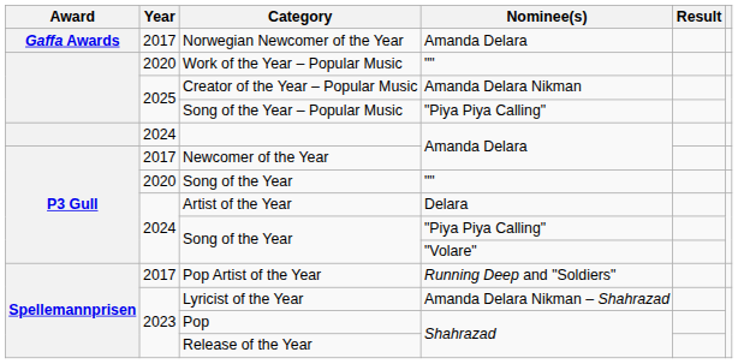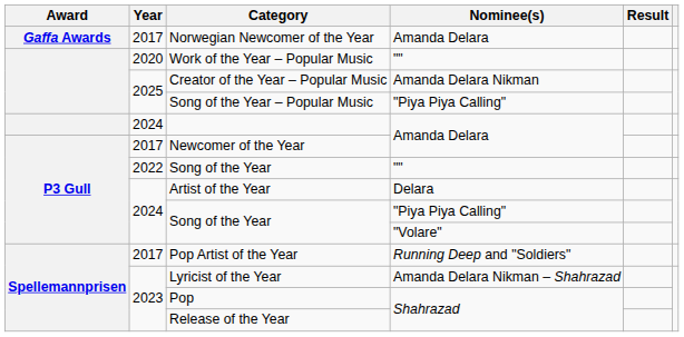Song of the Year / "" | Year: 2020 -> 2022
